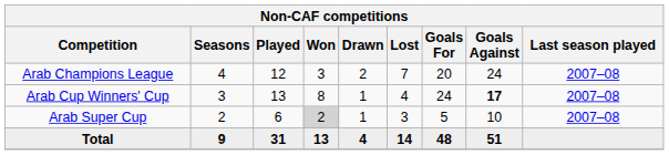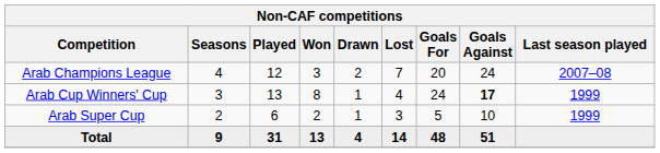Arab Cup Winners' Cup | Last season played: 2007–08 -> 1999
Arab Super Cup | Won: lightgrey background -> no background
Arab Super Cup | Last season played: 2007–08 -> 1999
